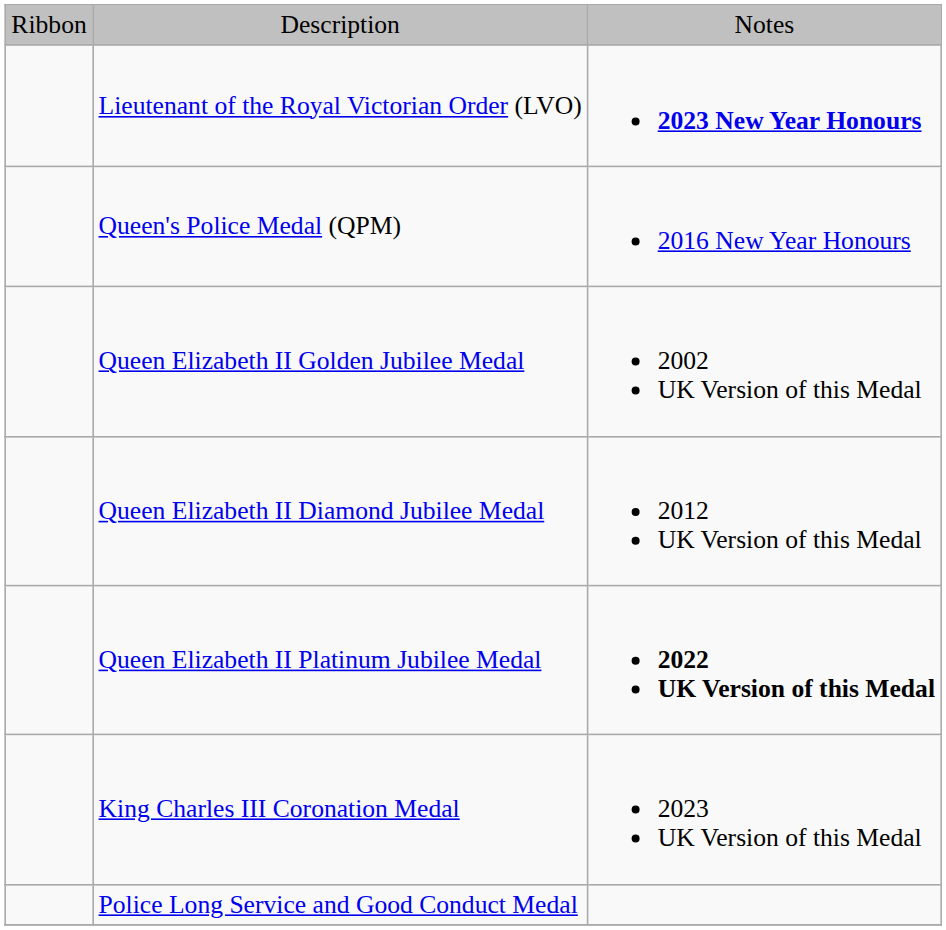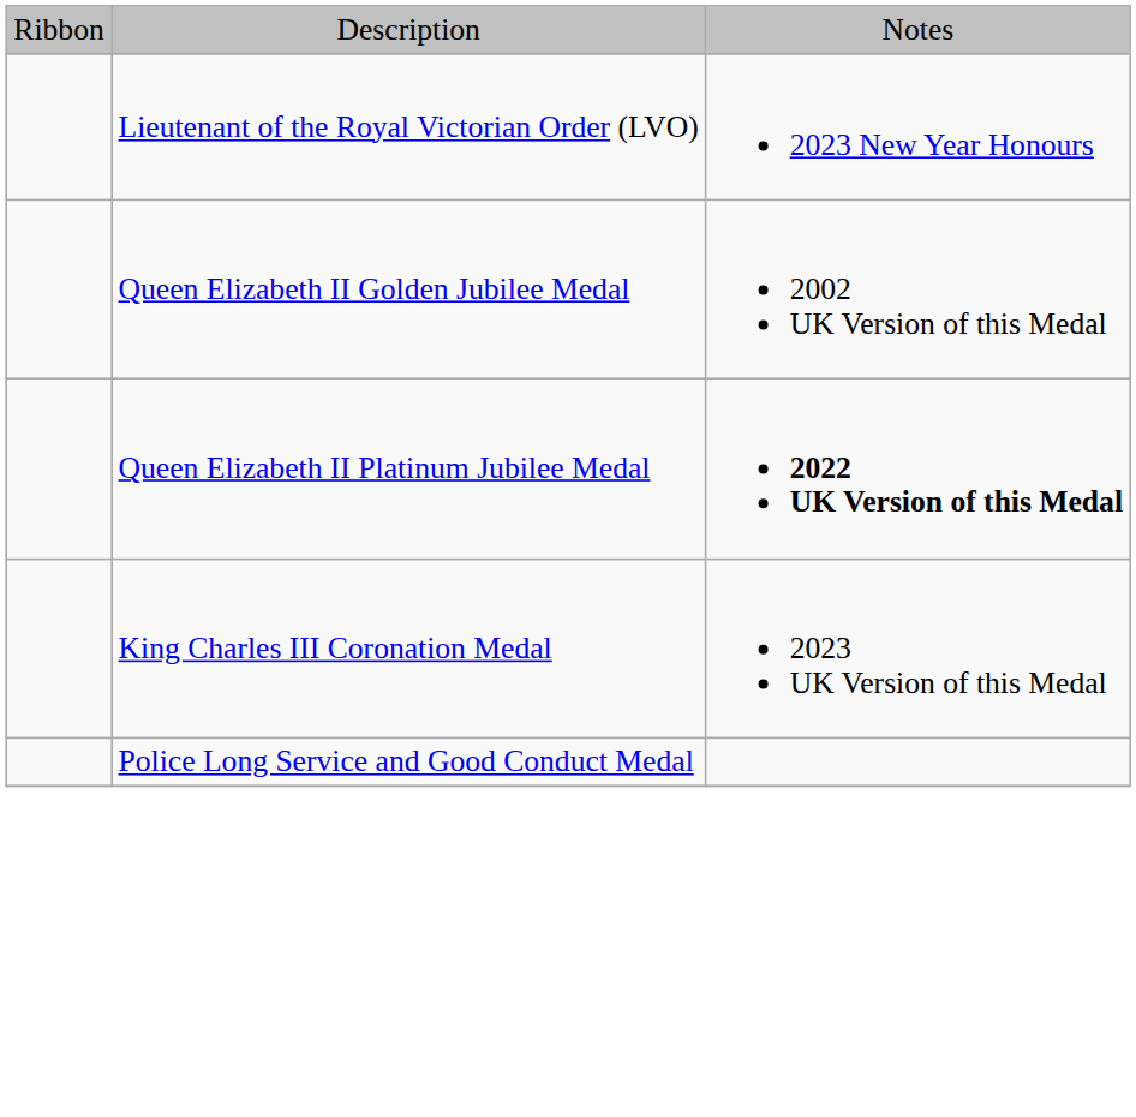Lieutenant of the Royal Victorian Order (LVO) | column 3: bold -> normal
- row: Queen's Police Medal (QPM) | 2016 New Year Honours
- row: Queen Elizabeth II Diamond Jubilee Medal | 2012 UK Version of this Medal
